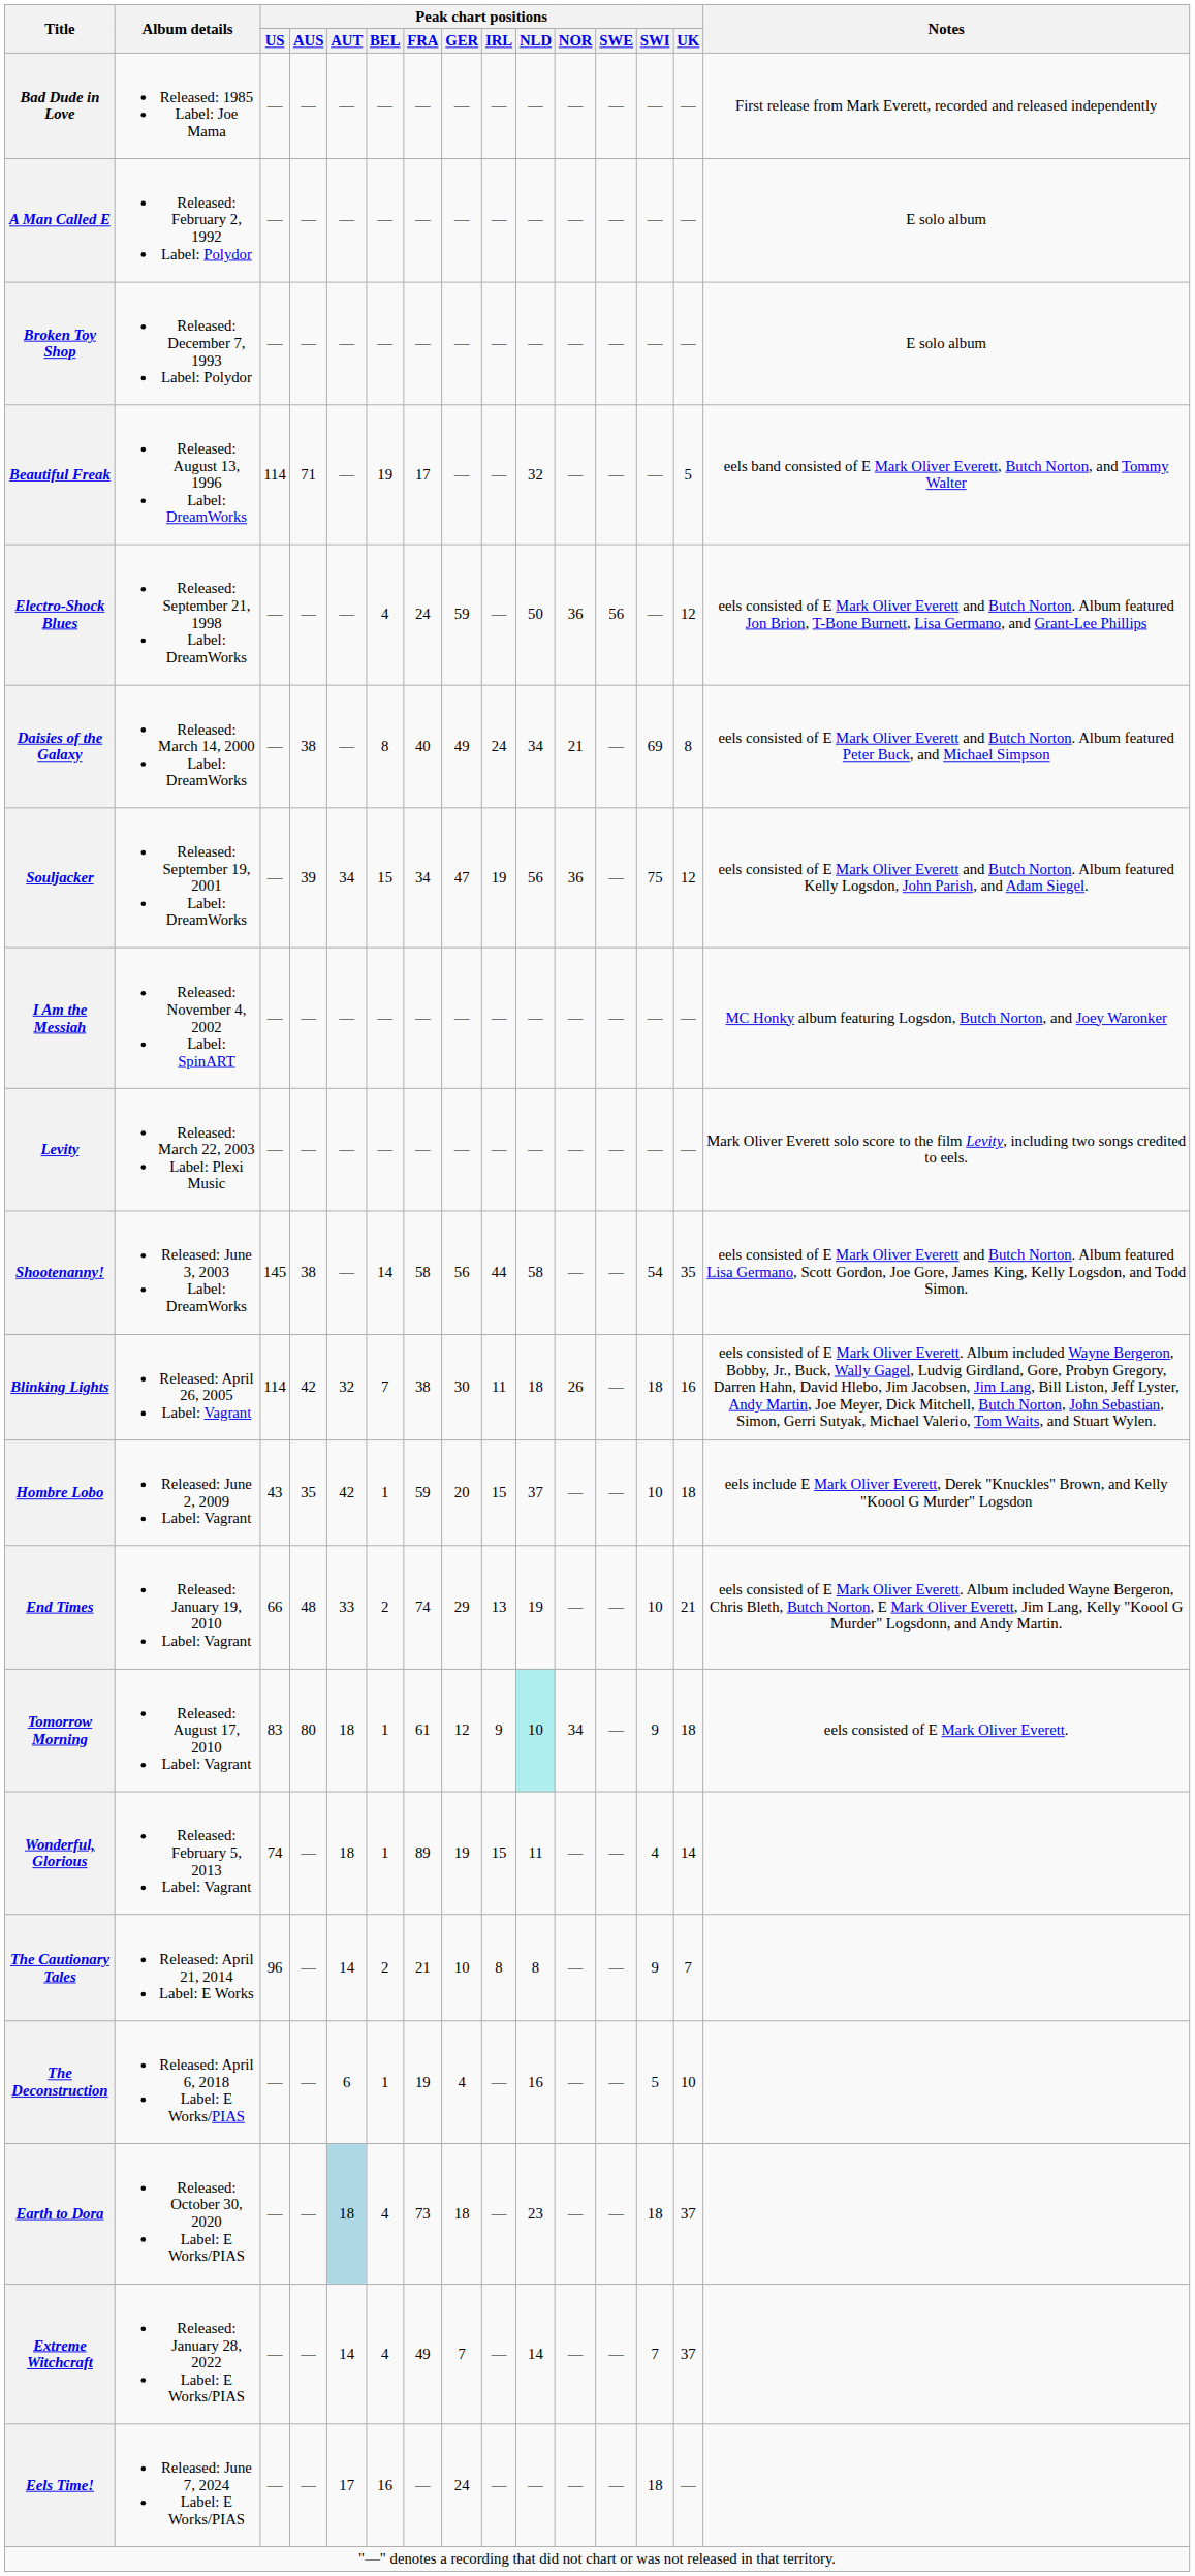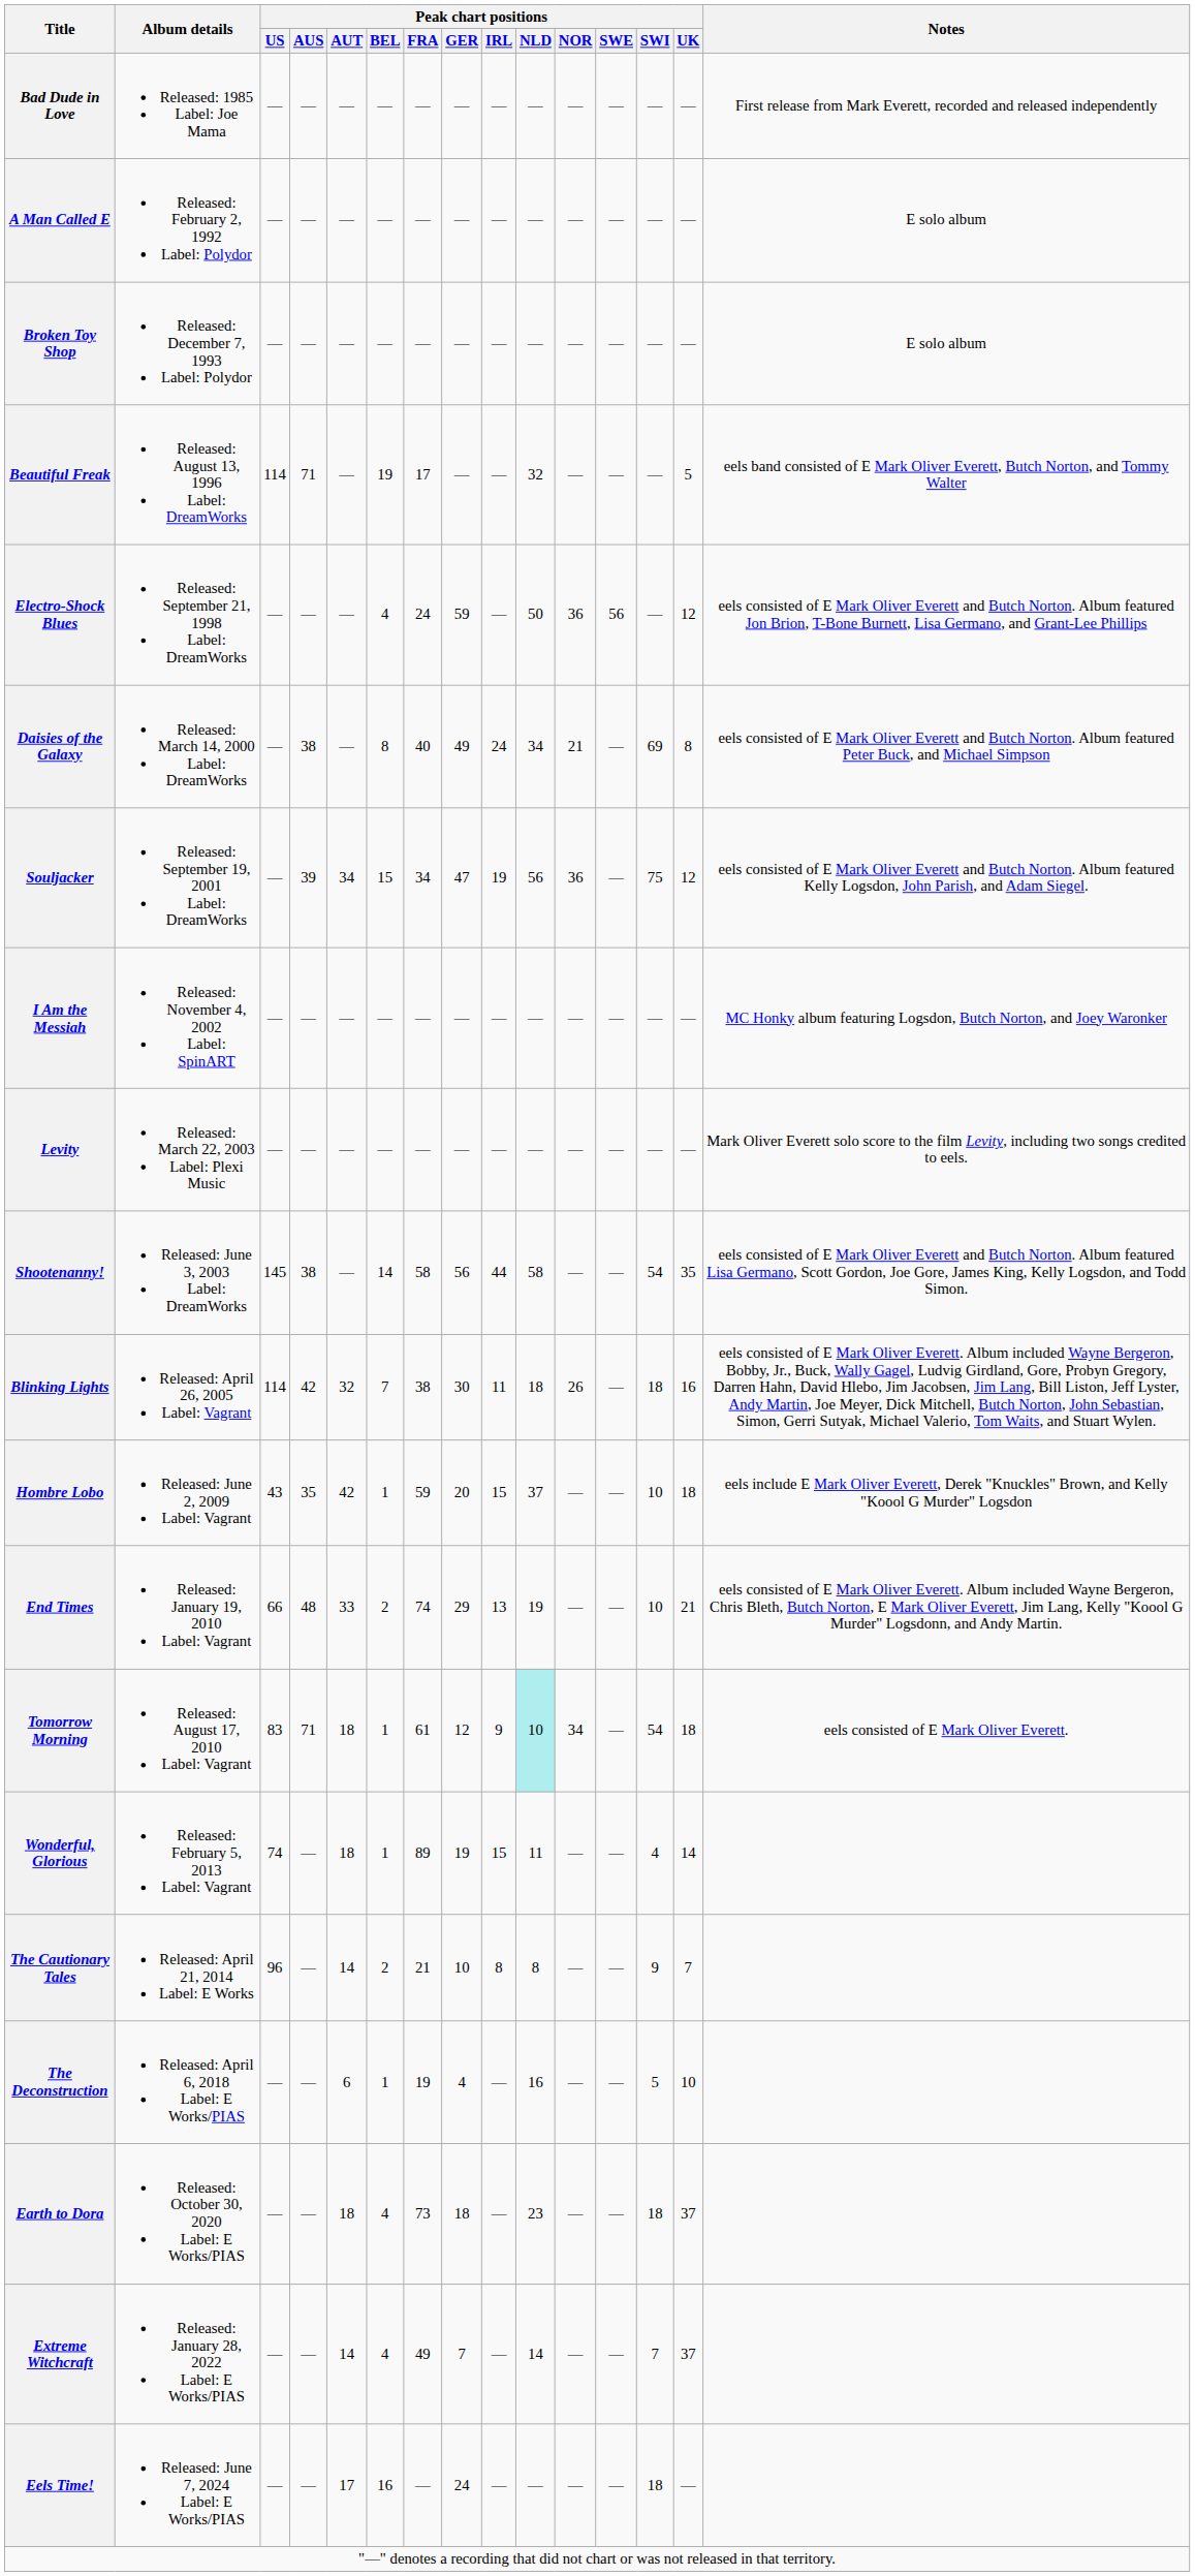Tomorrow Morning | Peak chart positions / AUS: 80 -> 71
Tomorrow Morning | Peak chart positions / SWI: 9 -> 54
Earth to Dora | Peak chart positions / AUT: lightblue background -> no background
